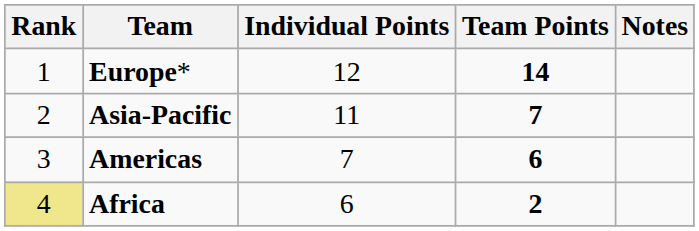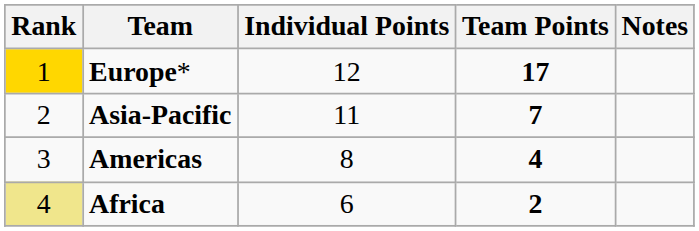Europe* | Rank: no background -> gold background
Europe* | Team Points: 14 -> 17
Americas | Individual Points: 7 -> 8
Americas | Team Points: 6 -> 4
